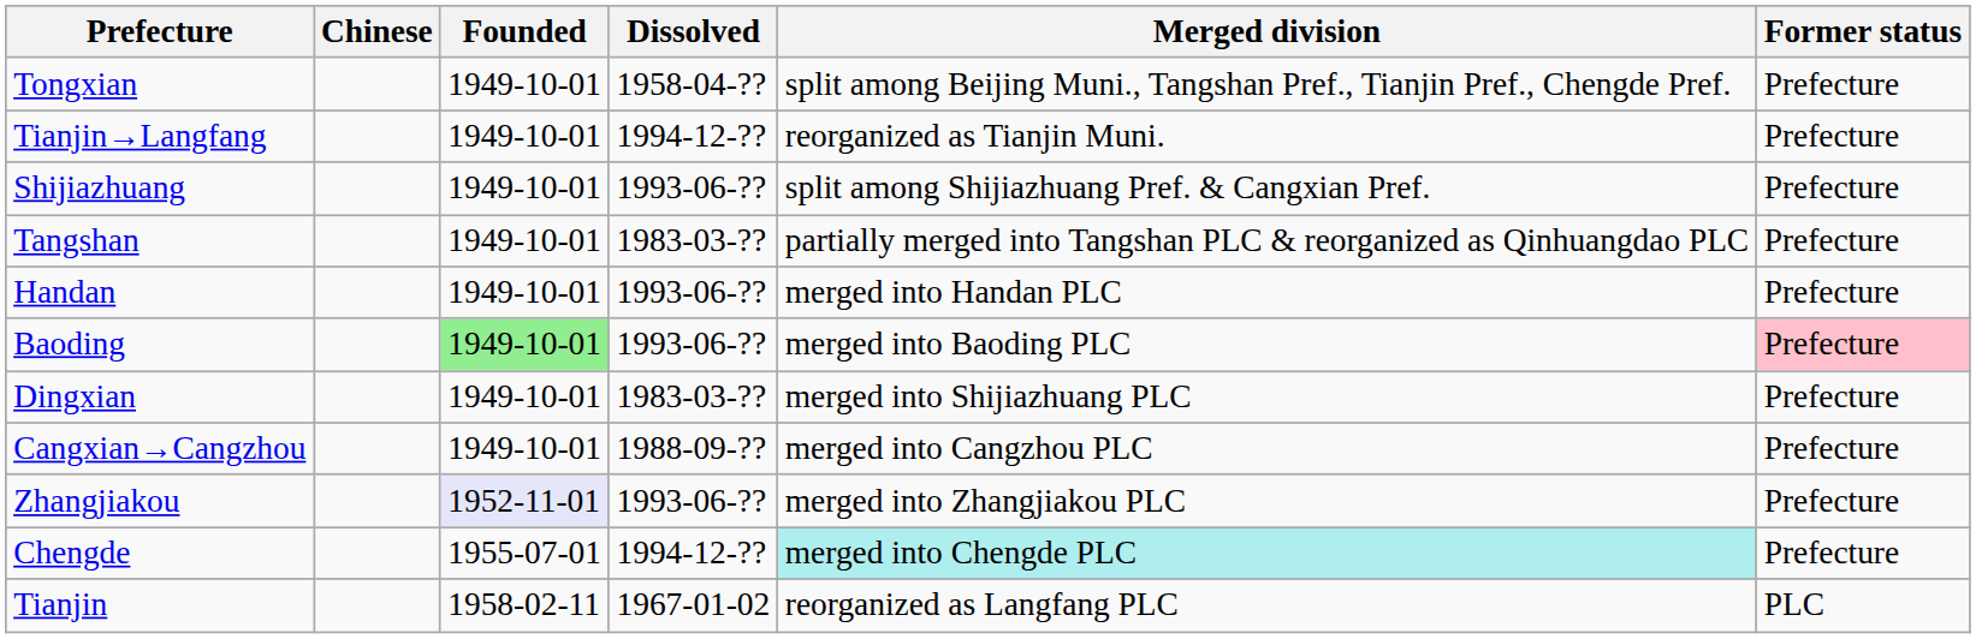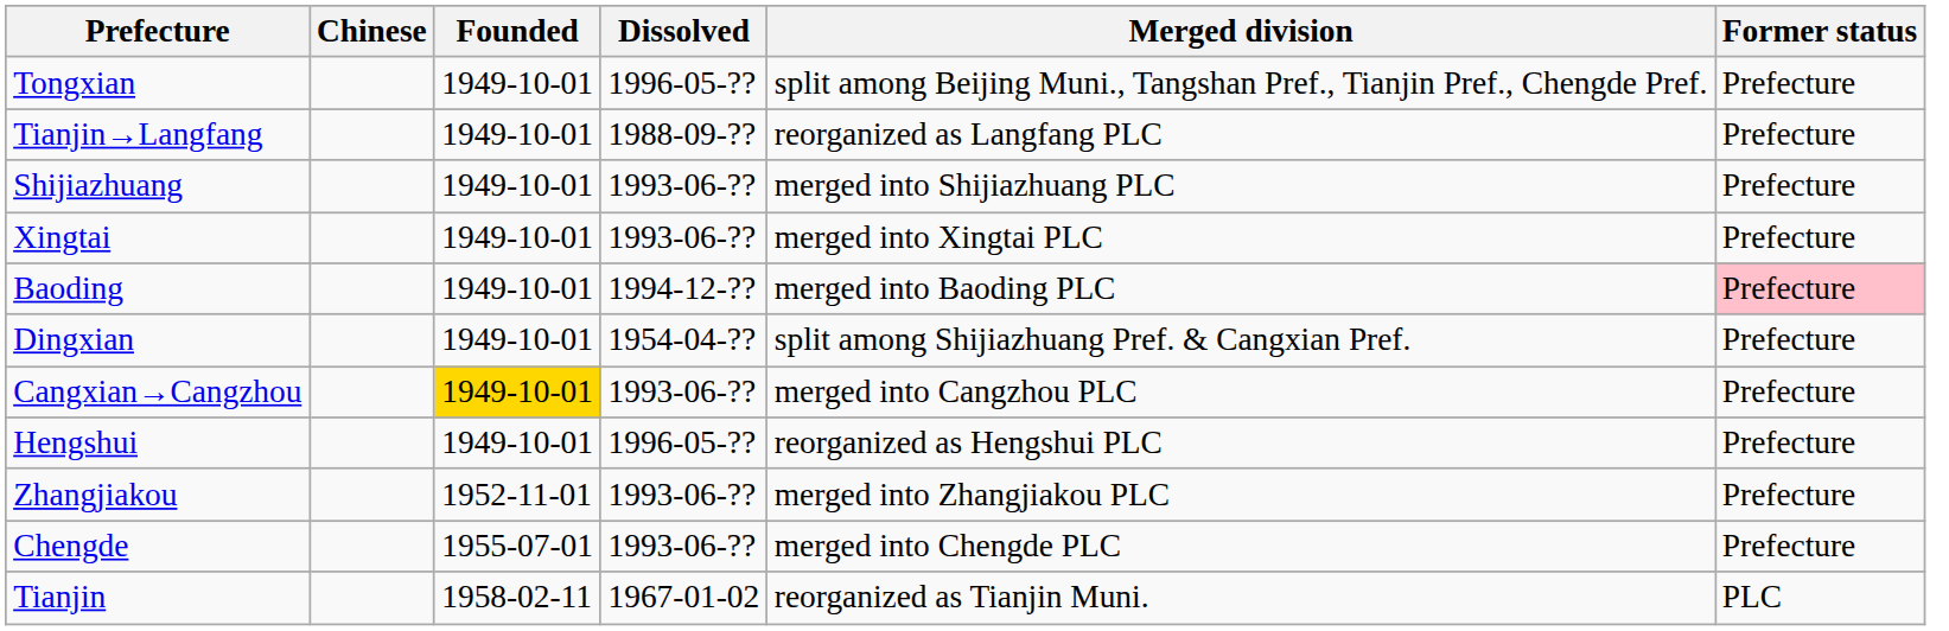Tongxian | Dissolved: 1958-04-?? -> 1996-05-??
Tianjin→Langfang | Dissolved: 1994-12-?? -> 1988-09-??
Tianjin→Langfang | Merged division: reorganized as Tianjin Muni. -> reorganized as Langfang PLC
Shijiazhuang | Merged division: split among Shijiazhuang Pref. & Cangxian Pref. -> merged into Shijiazhuang PLC
- row: Tangshan | 1949-10-01 | 1983-03-?? | partially merged into Tangshan PLC & reorganized as Qinhuangdao PLC | Prefecture
- row: Handan | 1949-10-01 | 1993-06-?? | merged into Handan PLC | Prefecture
+ row: Xingtai | 1949-10-01 | 1993-06-?? | merged into Xingtai PLC | Prefecture
Baoding | Founded: lightgreen background -> no background
Baoding | Dissolved: 1993-06-?? -> 1994-12-??
Dingxian | Dissolved: 1983-03-?? -> 1954-04-??
Dingxian | Merged division: merged into Shijiazhuang PLC -> split among Shijiazhuang Pref. & Cangxian Pref.
Cangxian→Cangzhou | Founded: no background -> gold background
Cangxian→Cangzhou | Dissolved: 1988-09-?? -> 1993-06-??
+ row: Hengshui | 1949-10-01 | 1996-05-?? | reorganized as Hengshui PLC | Prefecture
Zhangjiakou | Founded: lavender background -> no background
Chengde | Dissolved: 1994-12-?? -> 1993-06-??
Chengde | Merged division: paleturquoise background -> no background
Tianjin | Merged division: reorganized as Langfang PLC -> reorganized as Tianjin Muni.
